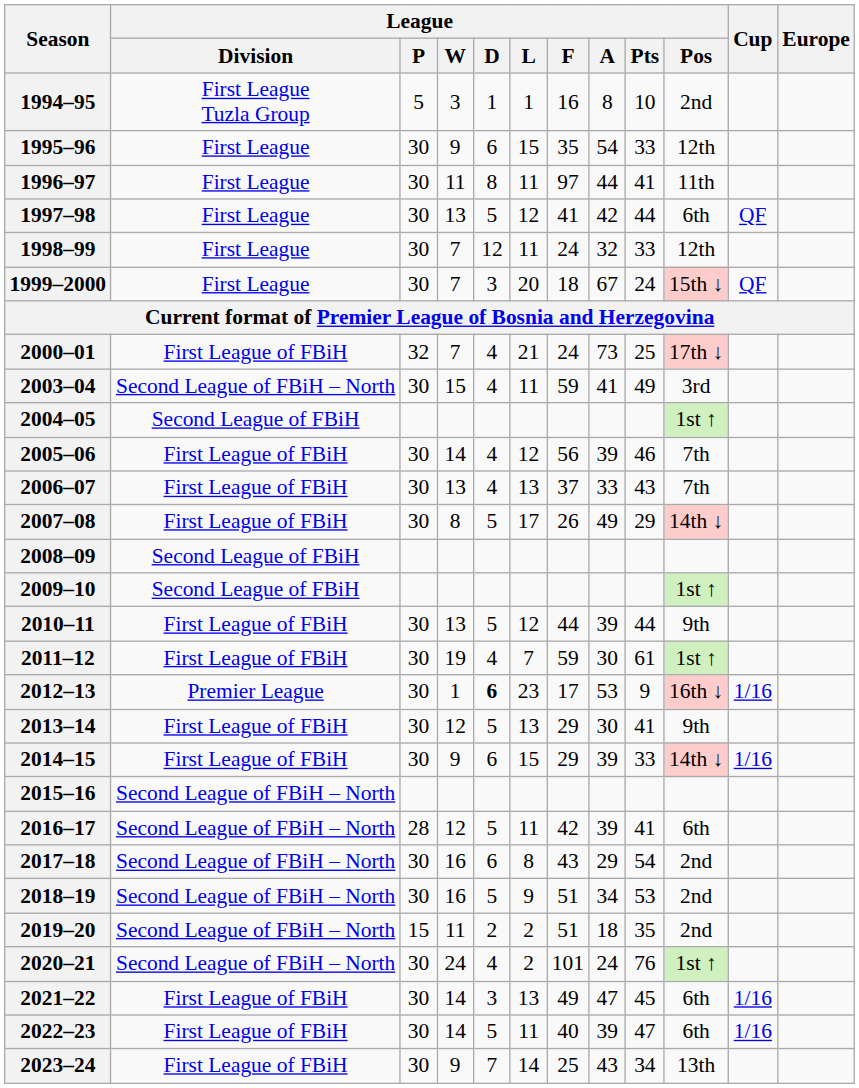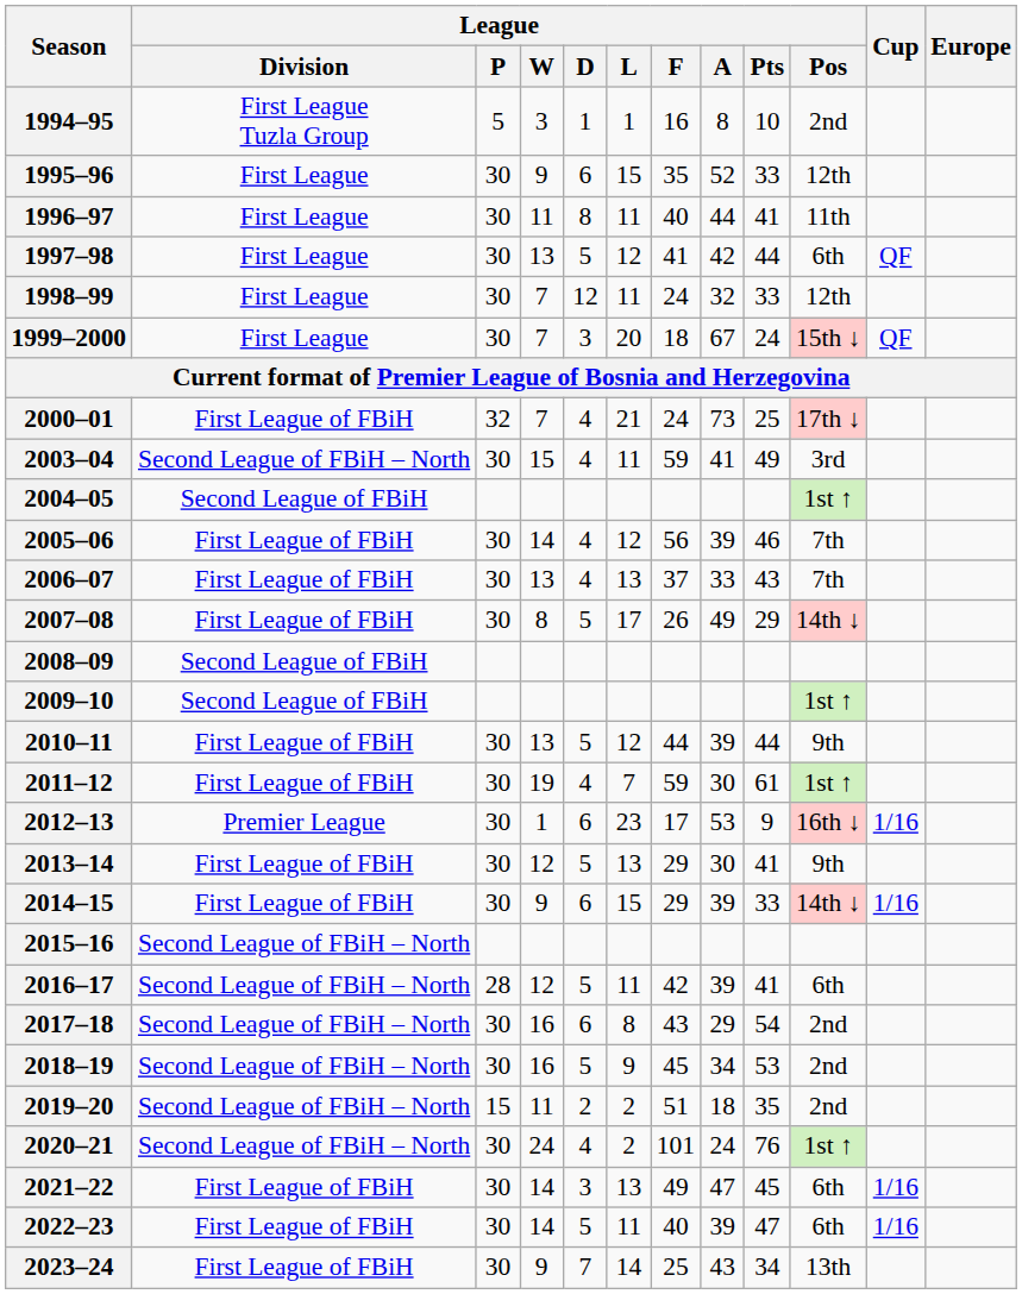1995–96 | League / A: 54 -> 52
1996–97 | League / F: 97 -> 40
2012–13 | League / D: bold -> normal
2018–19 | League / F: 51 -> 45
